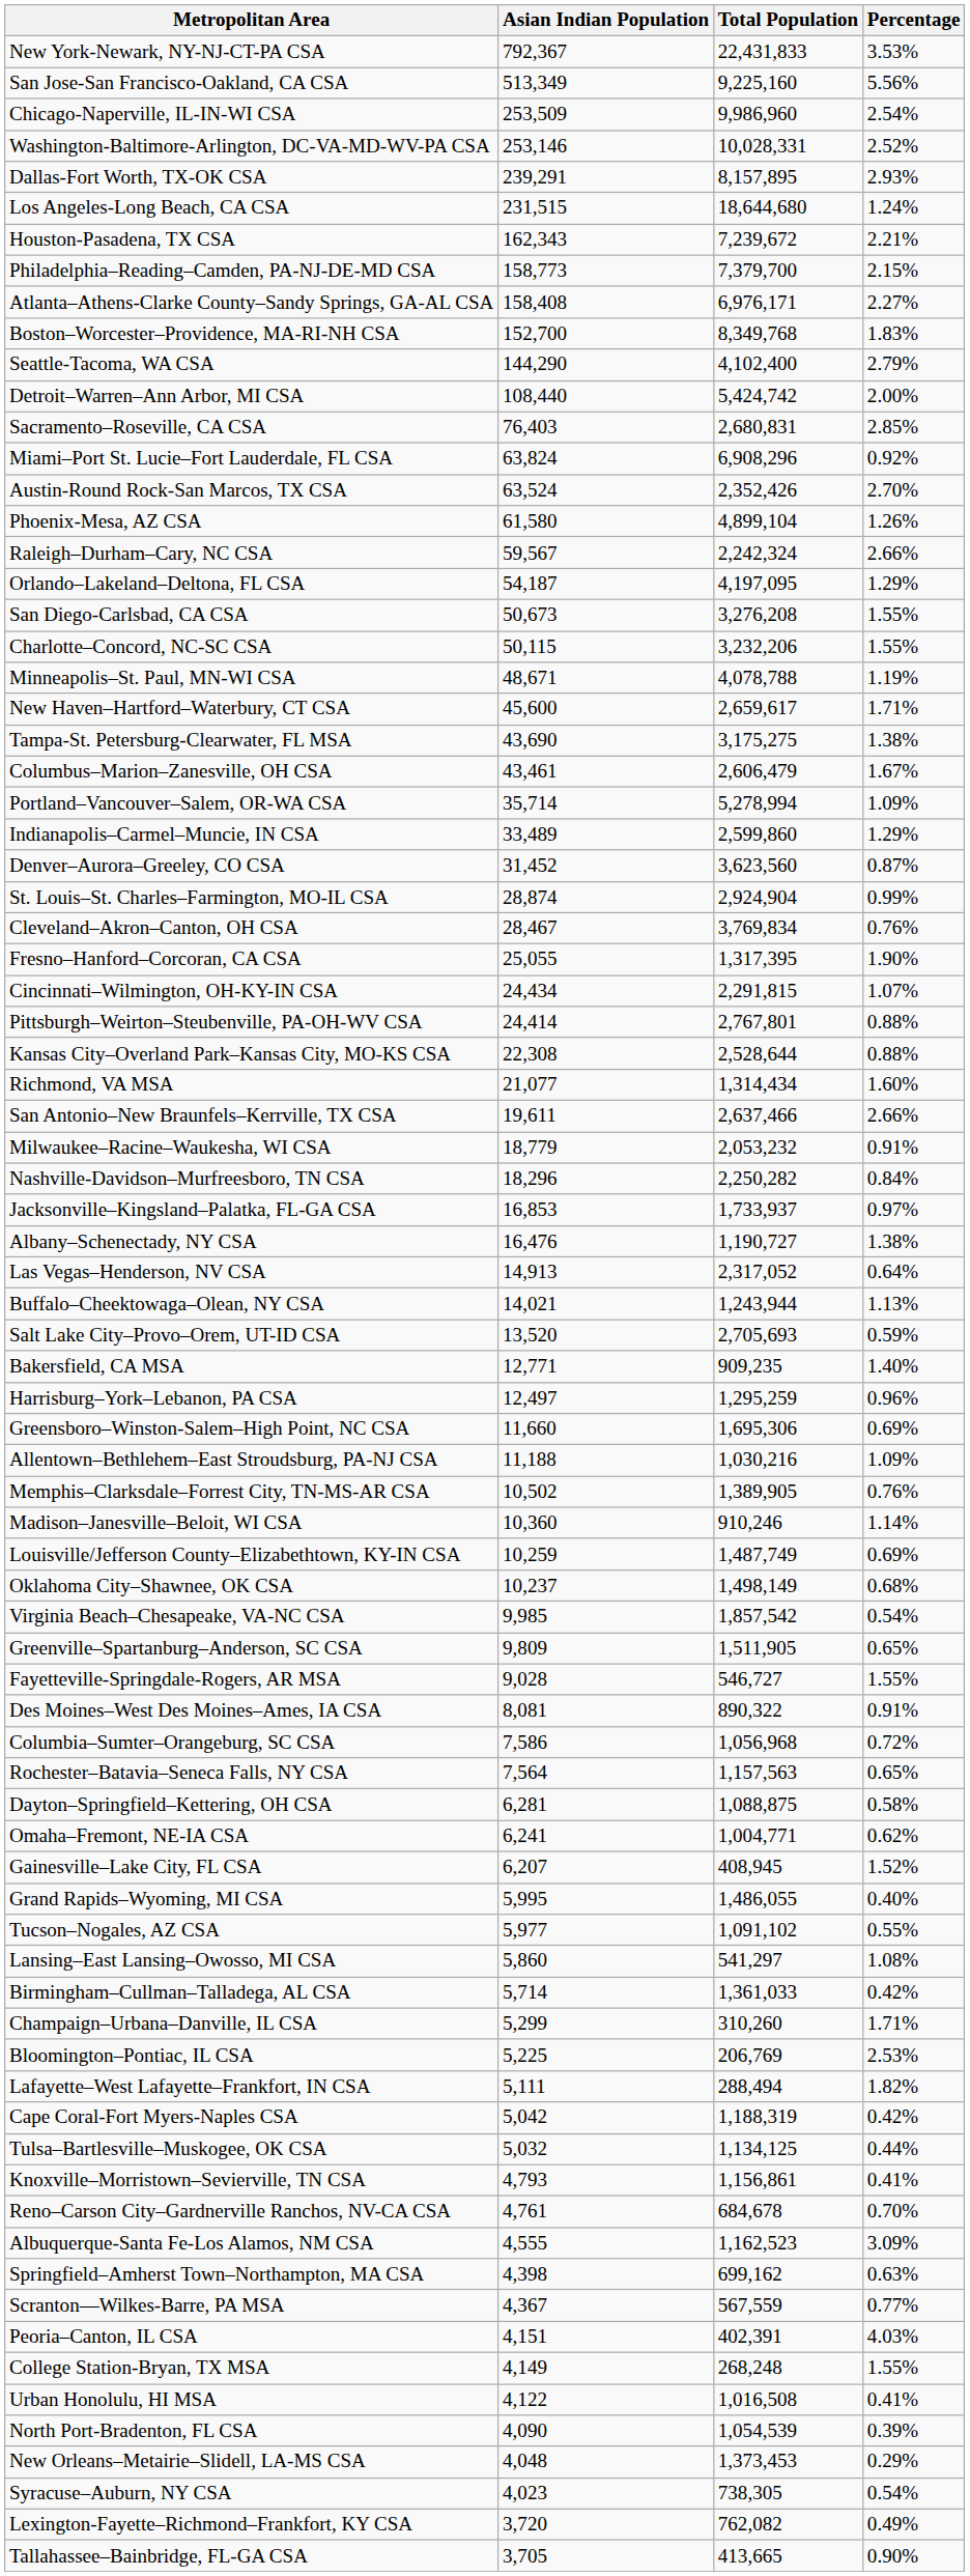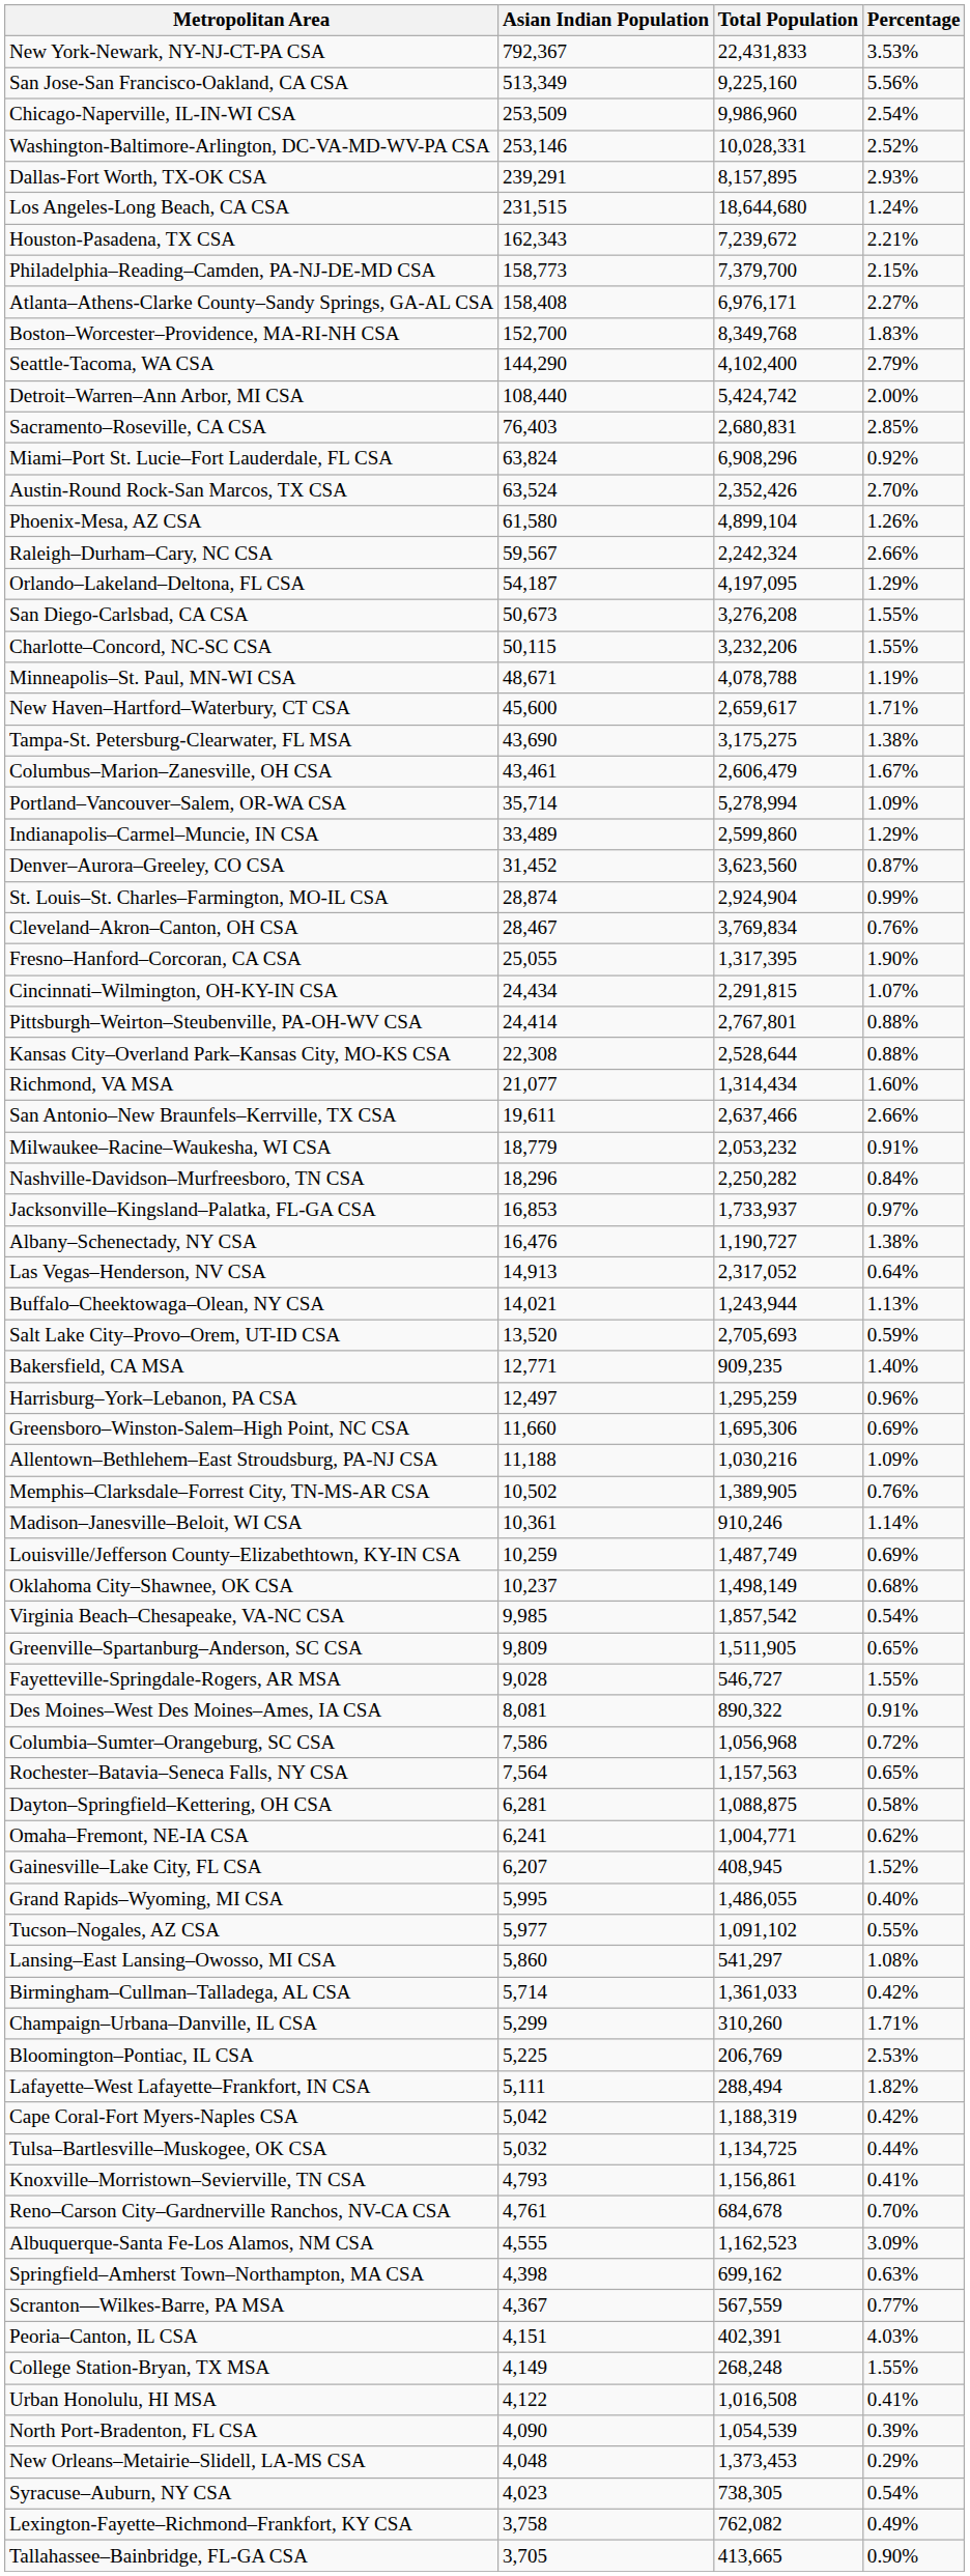Madison–Janesville–Beloit, WI CSA | Asian Indian Population: 10,360 -> 10,361
Tulsa–Bartlesville–Muskogee, OK CSA | Total Population: 1,134,125 -> 1,134,725
Lexington-Fayette–Richmond–Frankfort, KY CSA | Asian Indian Population: 3,720 -> 3,758
